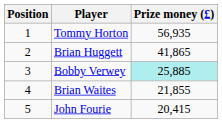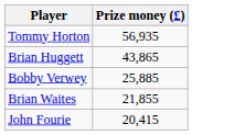- column: Position | 1 | 2 | 3 | 4 | 5
Brian Huggett | Prize money (£): 41,865 -> 43,865
Bobby Verwey | Prize money (£): paleturquoise background -> no background
